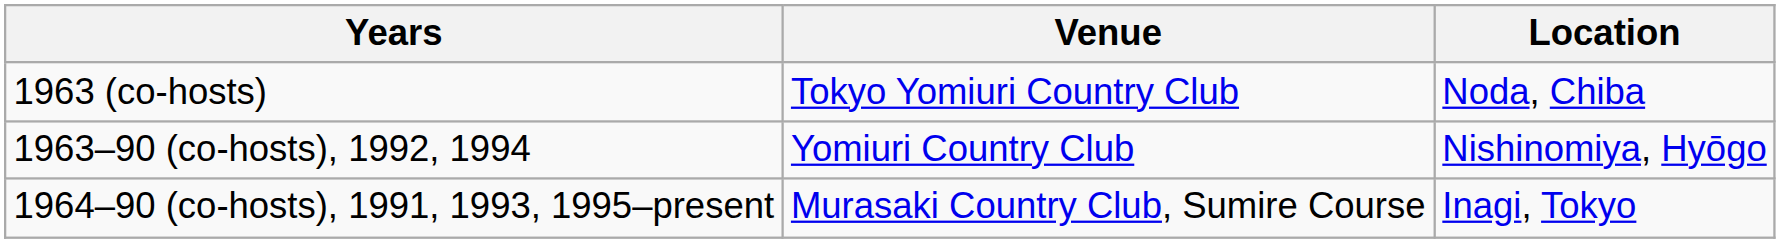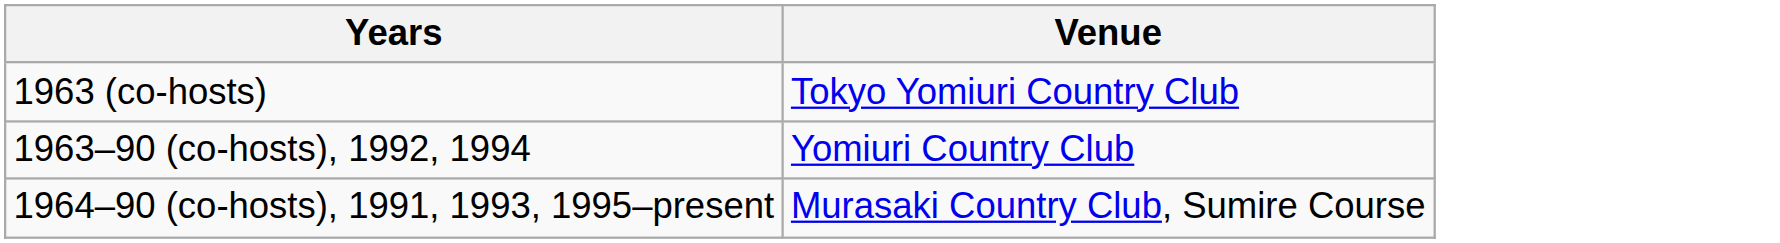- column: Location | Noda, Chiba | Nishinomiya, Hyōgo | Inagi, Tokyo
